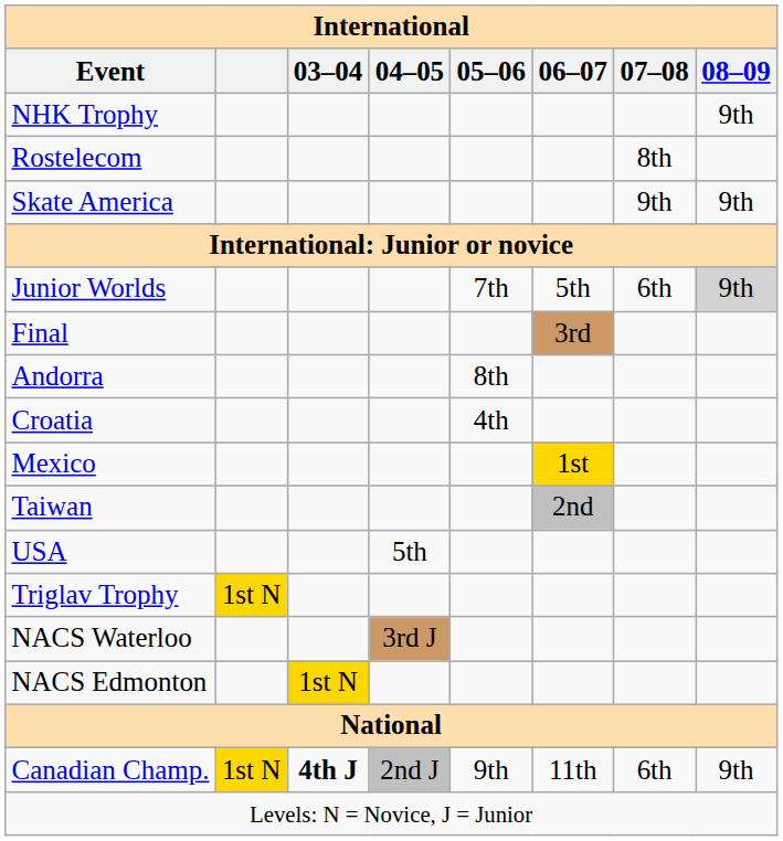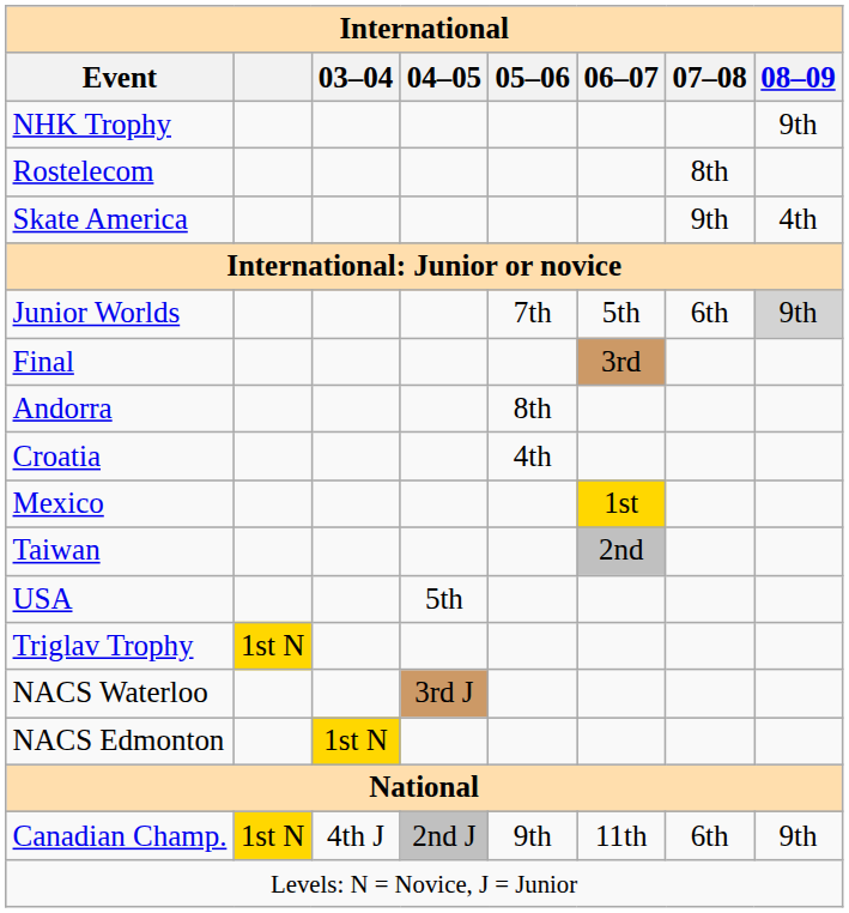Skate America | 08–09: 9th -> 4th
Canadian Champ. | 03–04: bold -> normal
